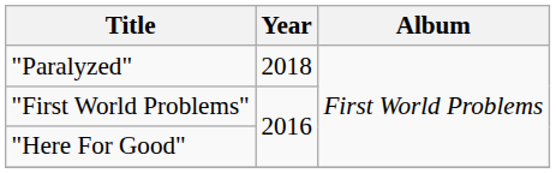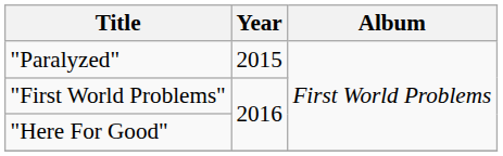"Paralyzed" | Year: 2018 -> 2015
